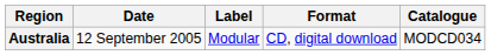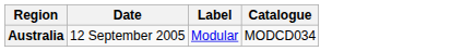- column: Format | CD, digital download
